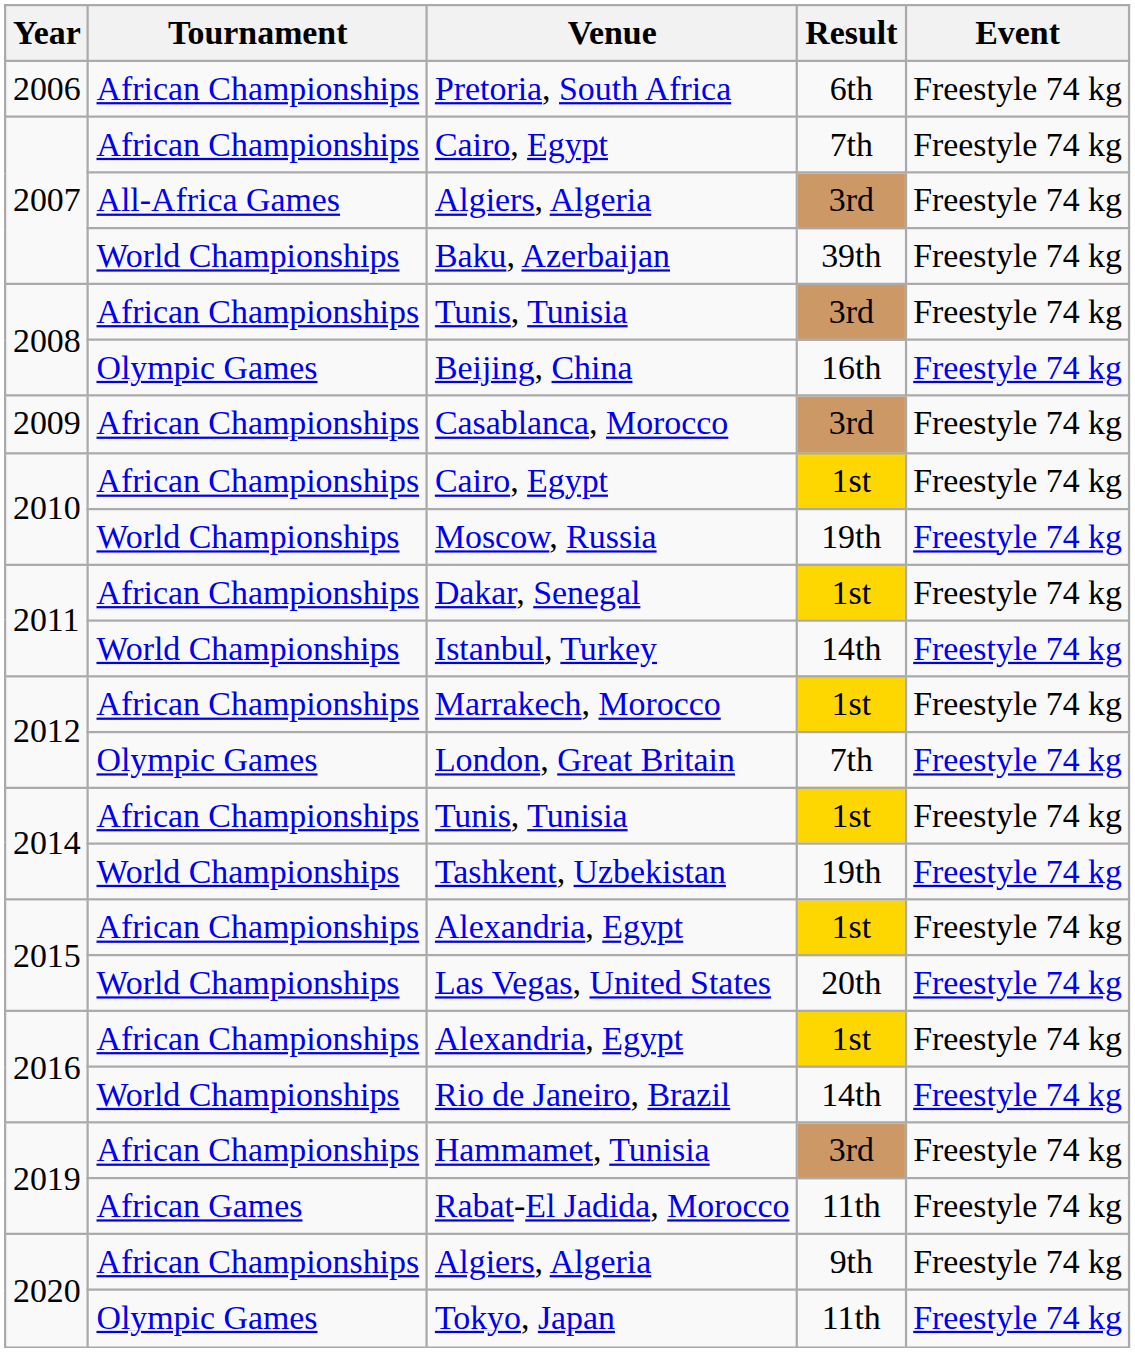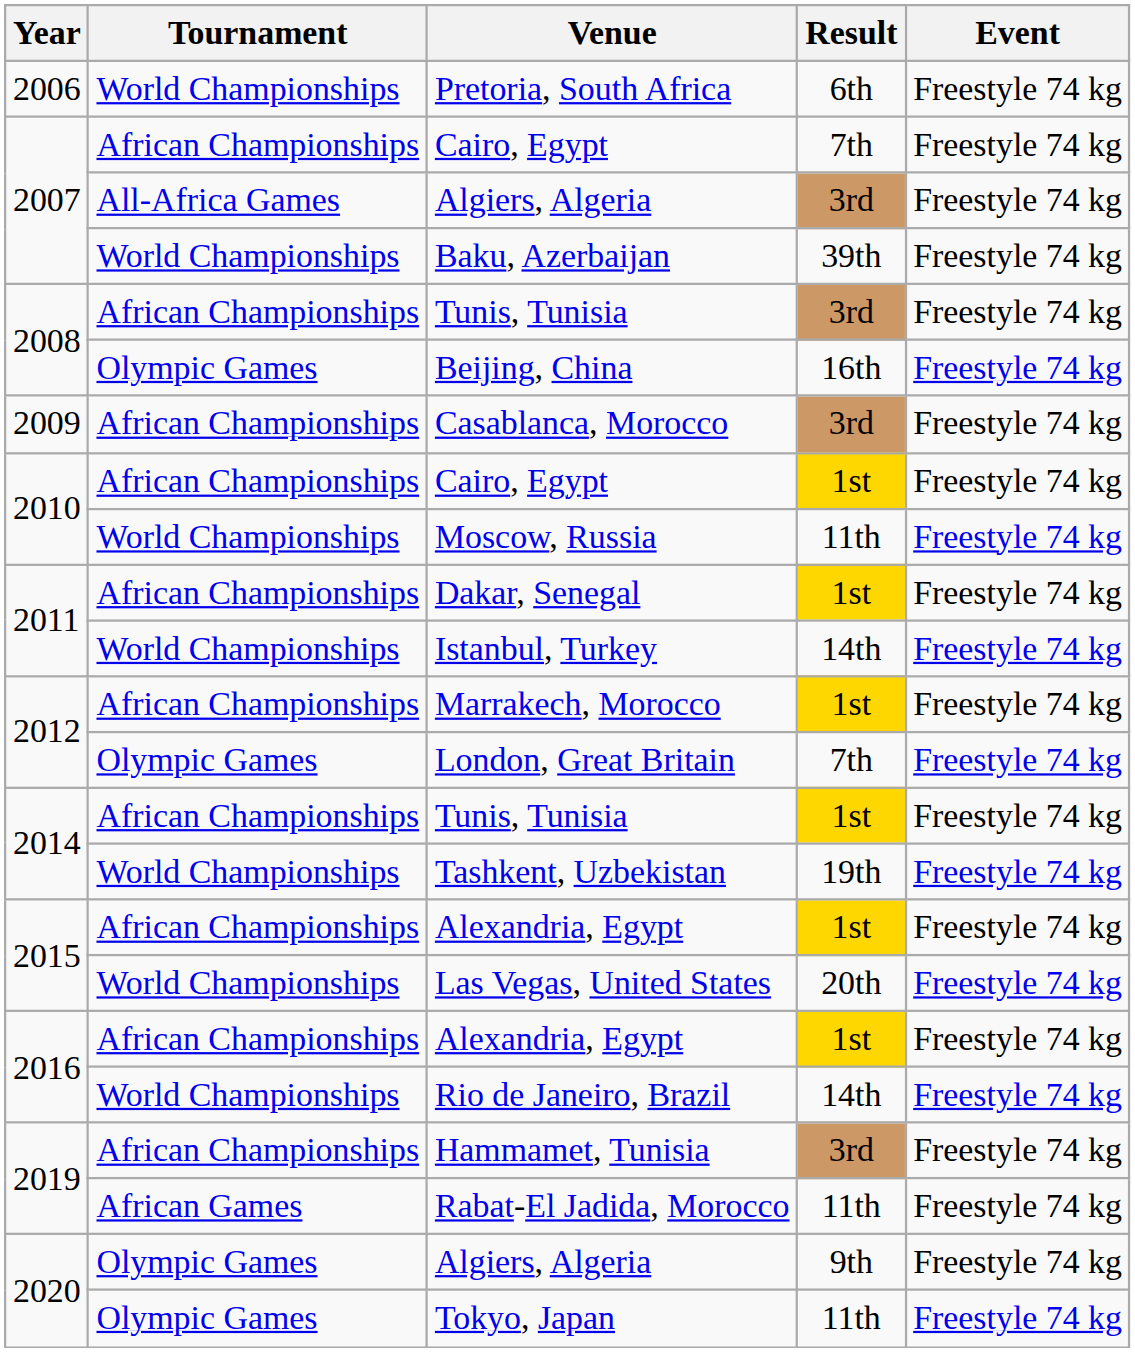Pretoria, South Africa | Tournament: African Championships -> World Championships
Moscow, Russia | Result: 19th -> 11th
2020 / Algiers, Algeria | Tournament: African Championships -> Olympic Games
